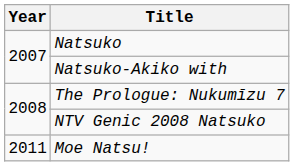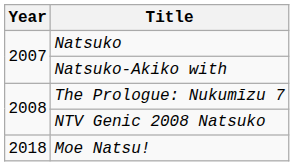Moe Natsu! | Year: 2011 -> 2018
